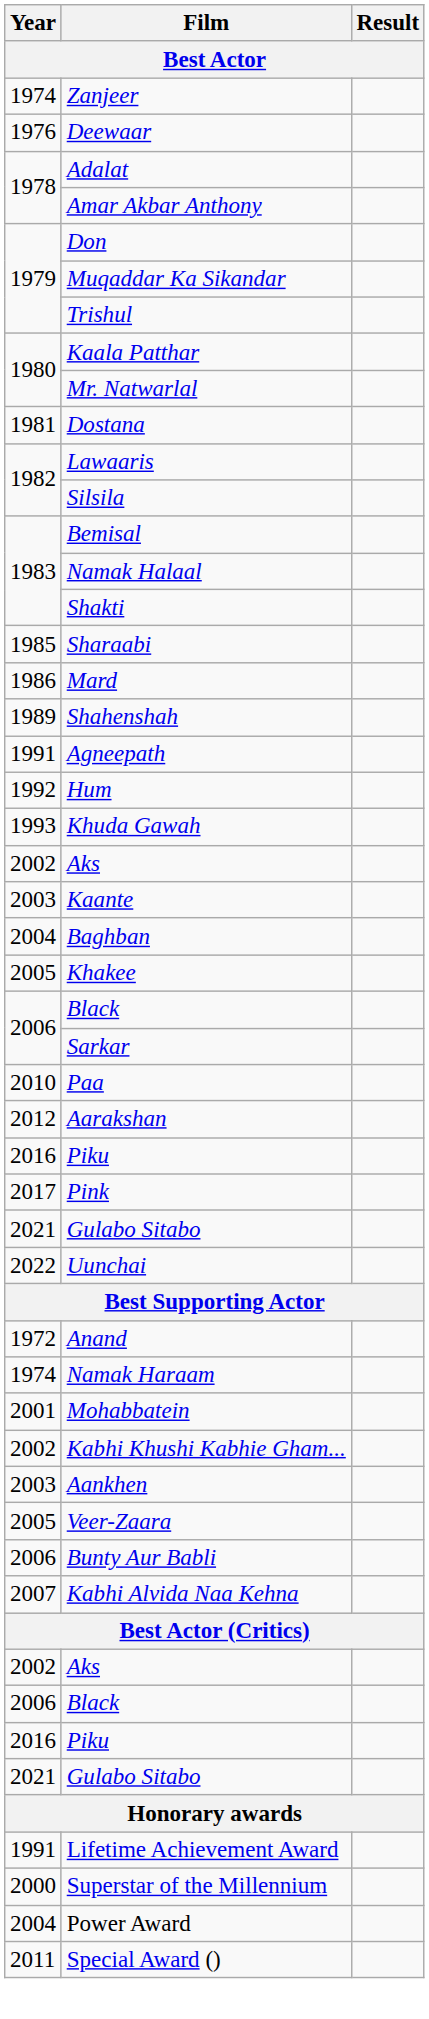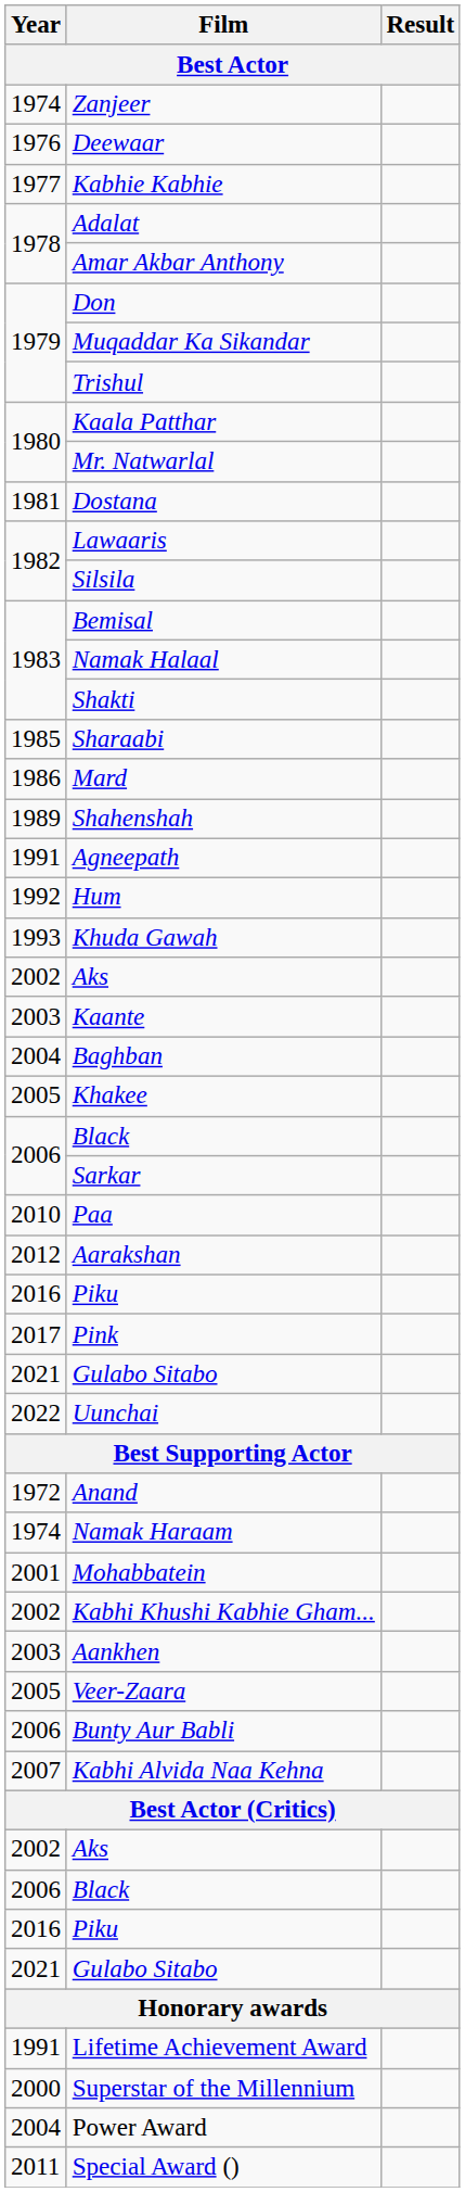+ row: 1977 | Kabhie Kabhie
